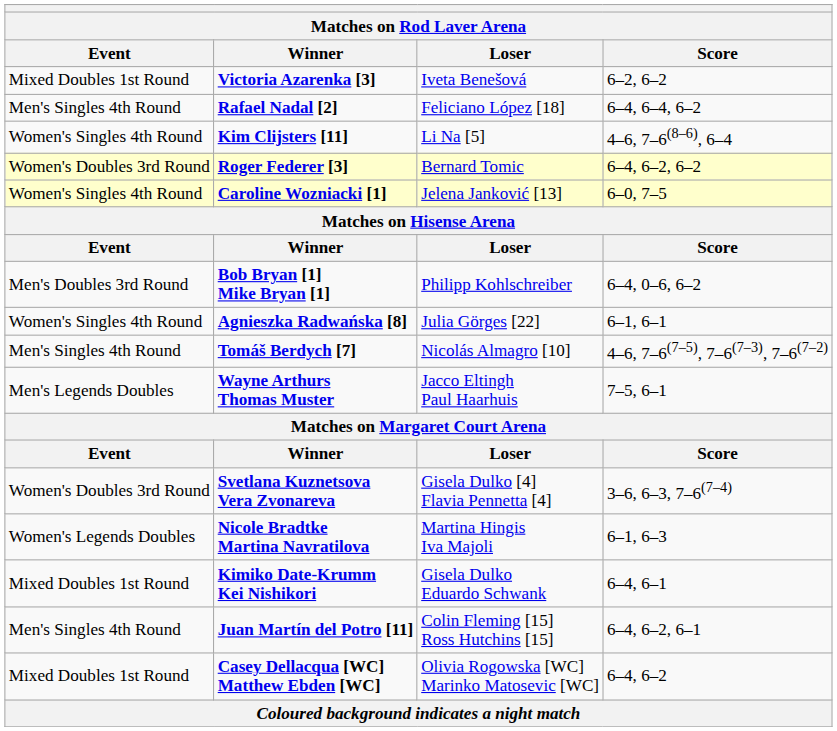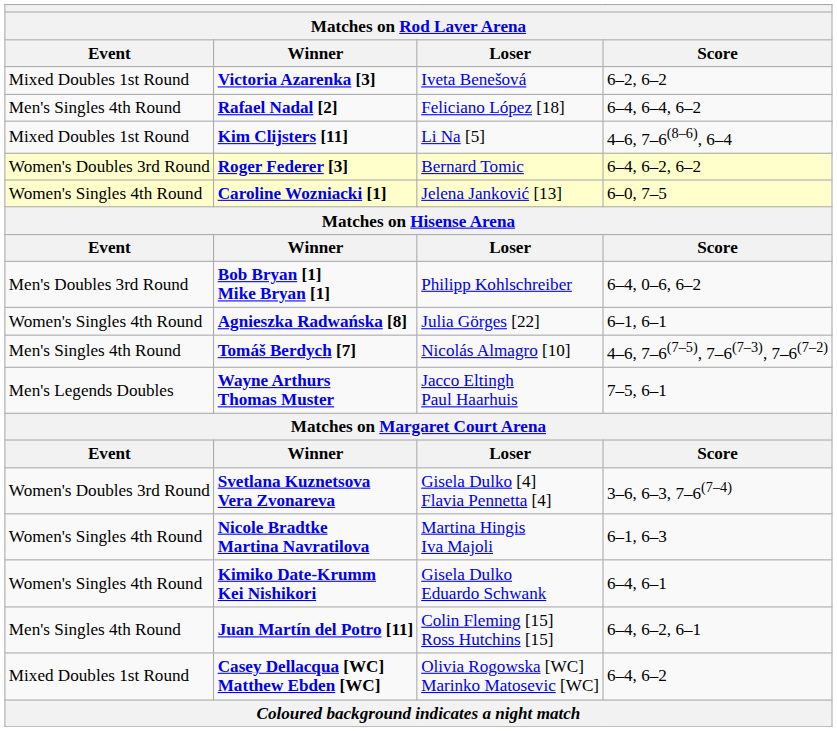Kim Clijsters [11] | Event: Women's Singles 4th Round -> Mixed Doubles 1st Round
Nicole Bradtke Martina Navratilova | Event: Women's Legends Doubles -> Women's Singles 4th Round
Kimiko Date-Krumm Kei Nishikori | Event: Mixed Doubles 1st Round -> Women's Singles 4th Round
